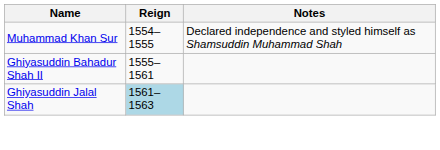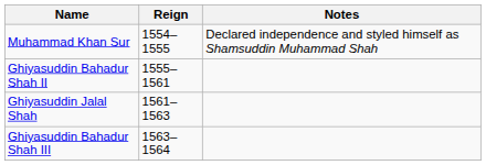Ghiyasuddin Jalal Shah | Reign: lightblue background -> no background
+ row: Ghiyasuddin Bahadur Shah III | 1563–1564
